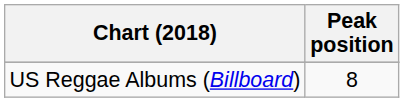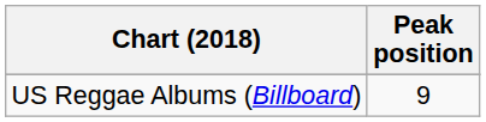US Reggae Albums (Billboard) | Peak position: 8 -> 9
